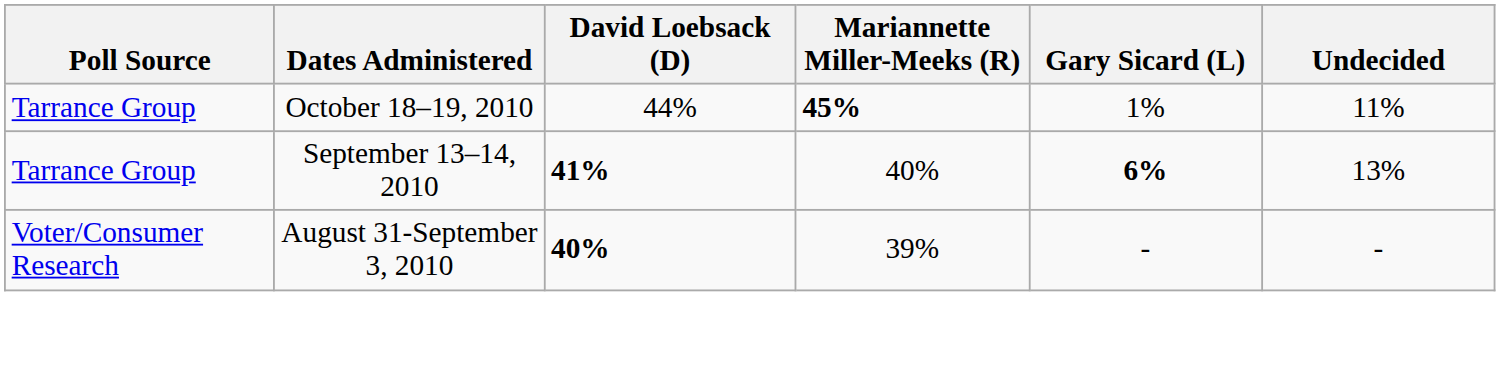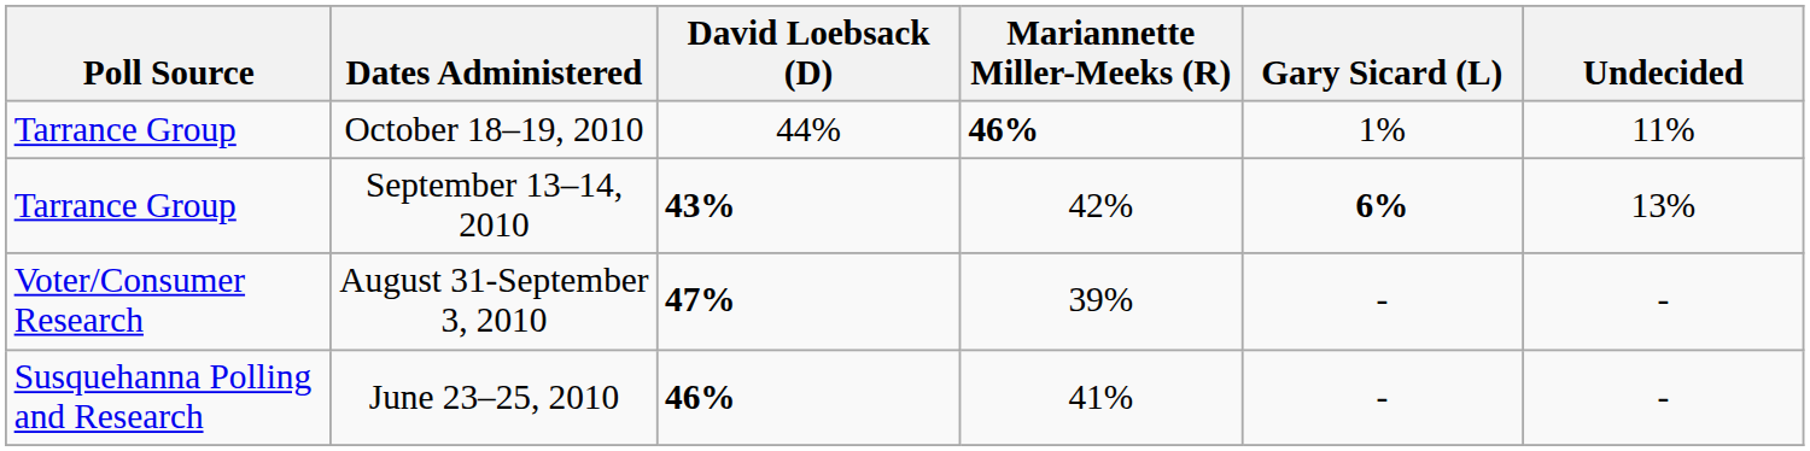October 18–19, 2010 | Mariannette Miller-Meeks (R): 45% -> 46%
September 13–14, 2010 | David Loebsack (D): 41% -> 43%
September 13–14, 2010 | Mariannette Miller-Meeks (R): 40% -> 42%
August 31-September 3, 2010 | David Loebsack (D): 40% -> 47%
+ row: Susquehanna Polling and Research | June 23–25, 2010 | 46% | 41% | - | -
